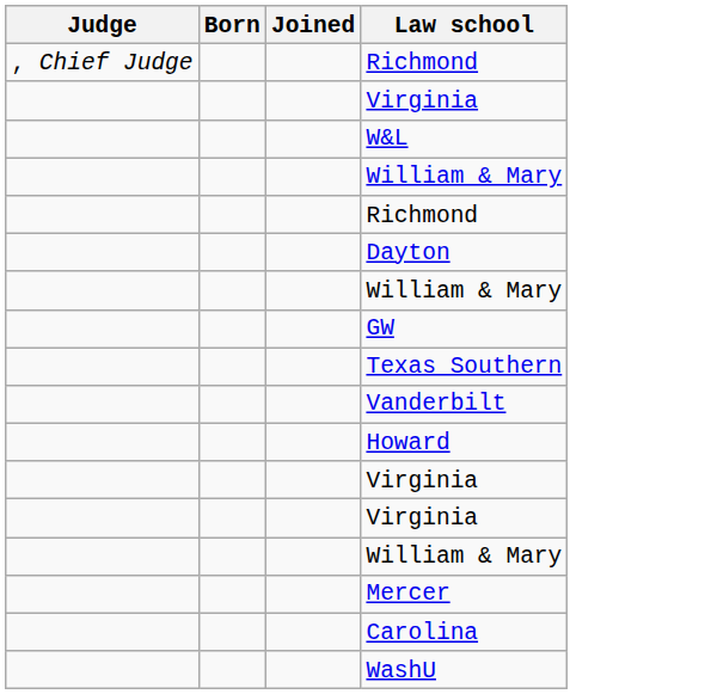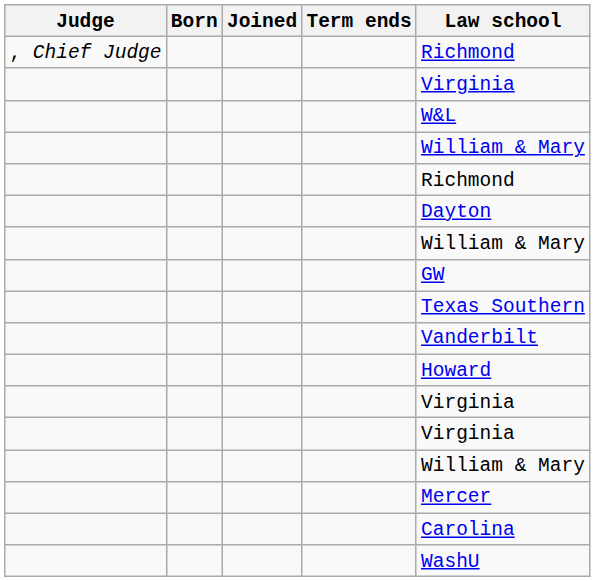+ column: Term ends
